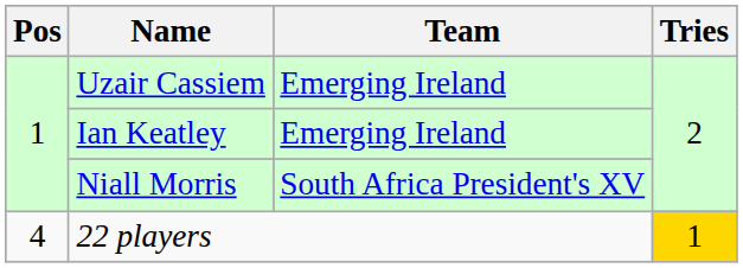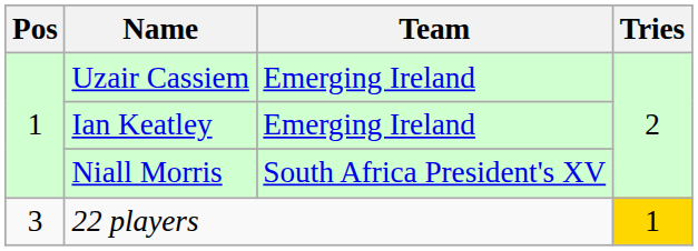22 players | Pos: 4 -> 3
